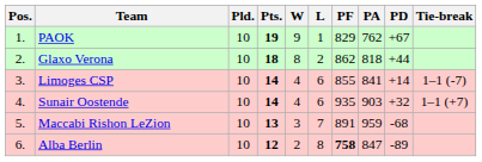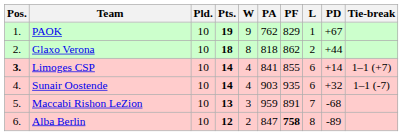columns swapped: L <-> PA
Limoges CSP | Pos.: normal -> bold
Limoges CSP | Tie-break: 1–1 (-7) -> 1–1 (+7)
Sunair Oostende | Tie-break: 1–1 (+7) -> 1–1 (-7)
